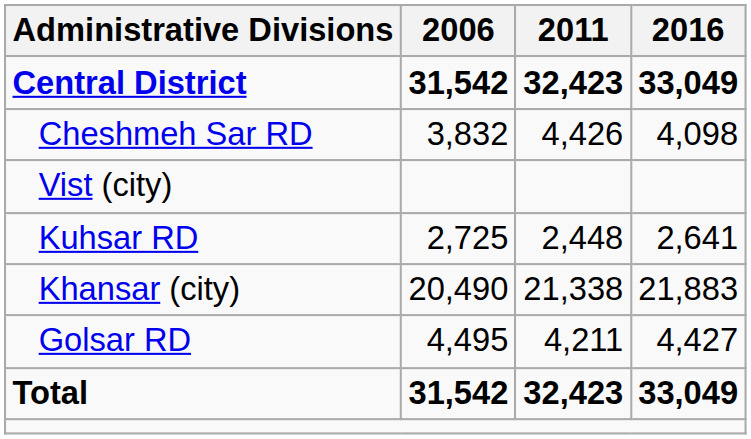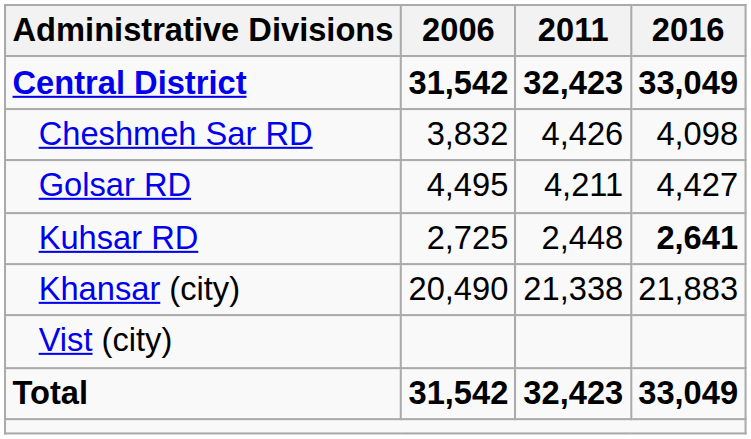rows swapped: Golsar RD <-> Vist (city)
Kuhsar RD | 2016: normal -> bold
